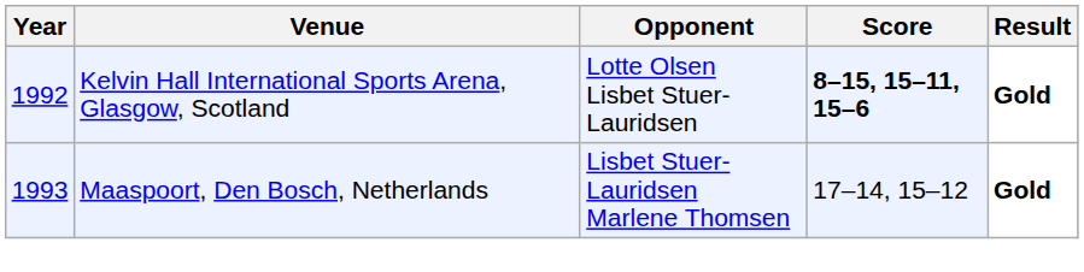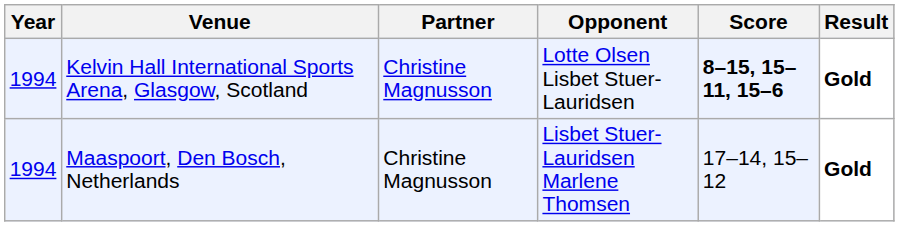+ column: Partner | Christine Magnusson | Christine Magnusson
Kelvin Hall International Sports Arena, Glasgow, Scotland | Year: 1992 -> 1994
Maaspoort, Den Bosch, Netherlands | Year: 1993 -> 1994
